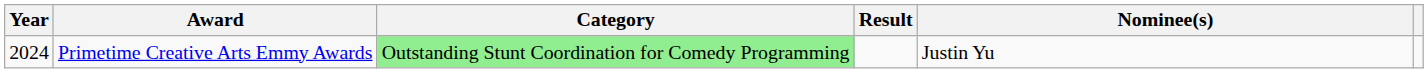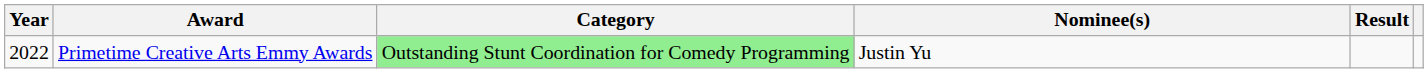columns swapped: Nominee(s) <-> Result
Primetime Creative Arts Emmy Awards | Year: 2024 -> 2022
